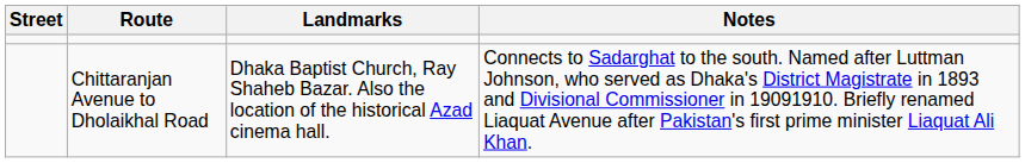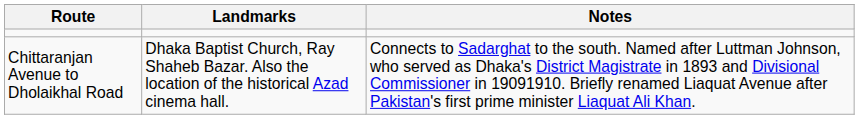- column: Street
